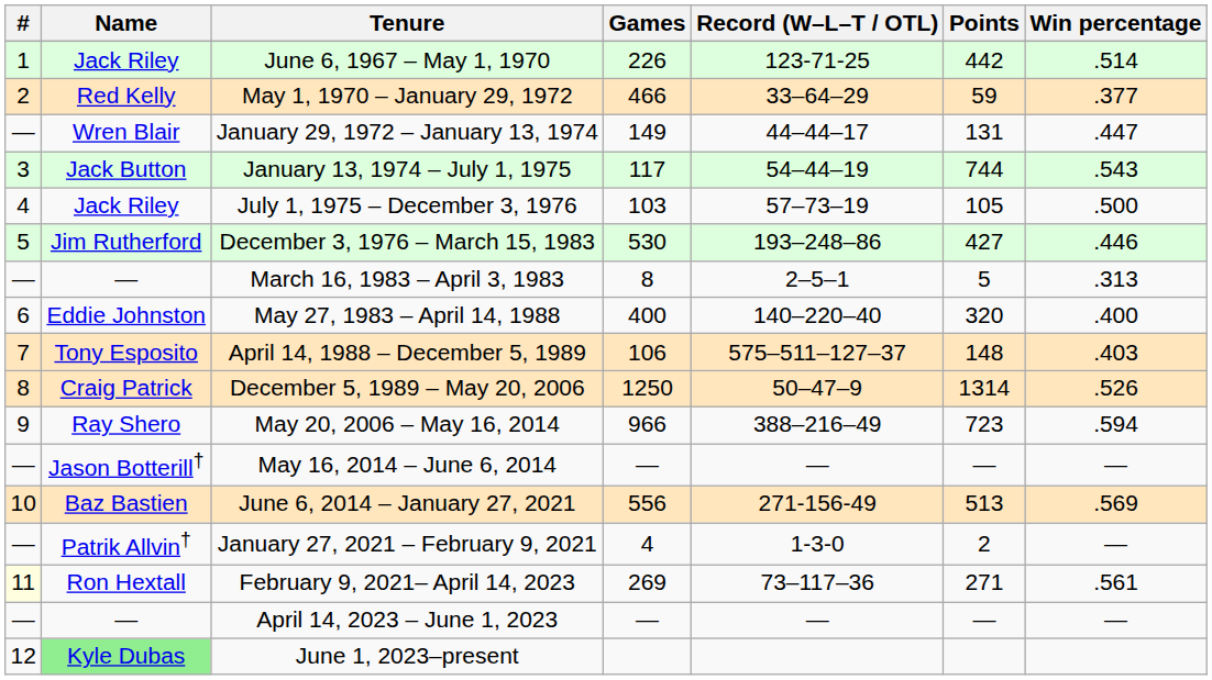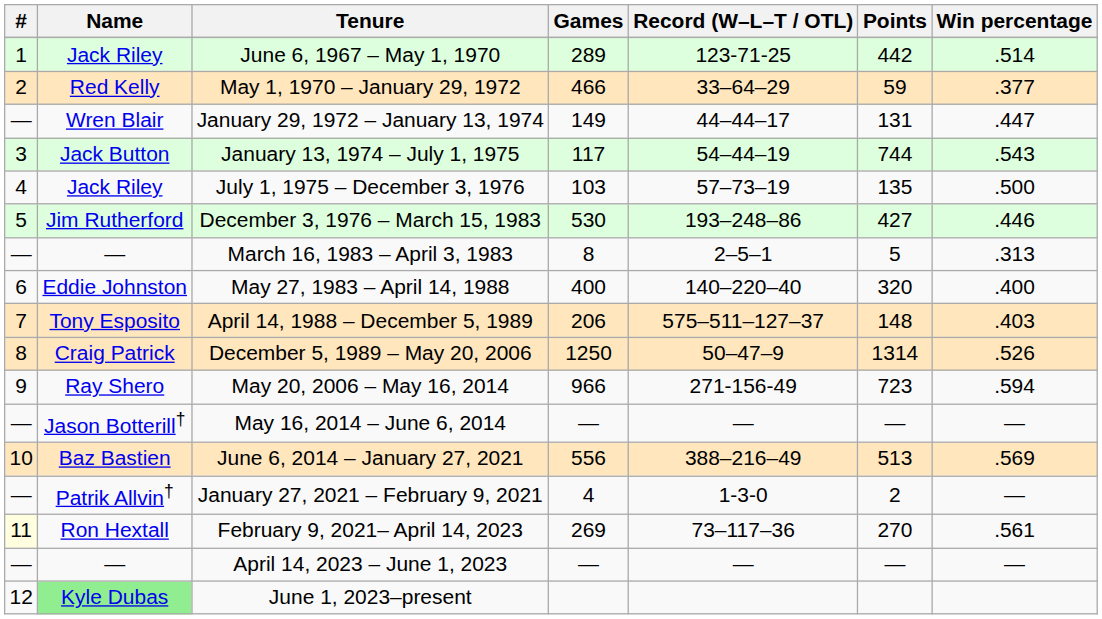June 6, 1967 – May 1, 1970 | Games: 226 -> 289
July 1, 1975 – December 3, 1976 | Points: 105 -> 135
April 14, 1988 – December 5, 1989 | Games: 106 -> 206
May 20, 2006 – May 16, 2014 | Record (W–L–T / OTL): 388–216–49 -> 271-156-49
June 6, 2014 – January 27, 2021 | Record (W–L–T / OTL): 271-156-49 -> 388–216–49
February 9, 2021– April 14, 2023 | Points: 271 -> 270
